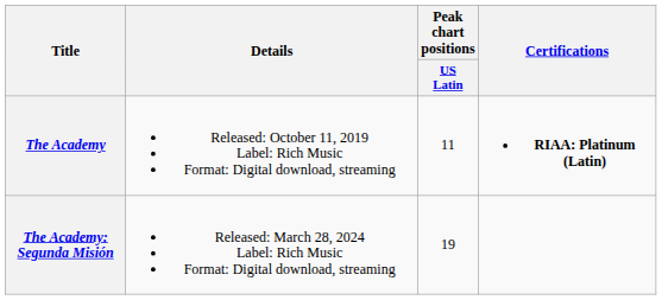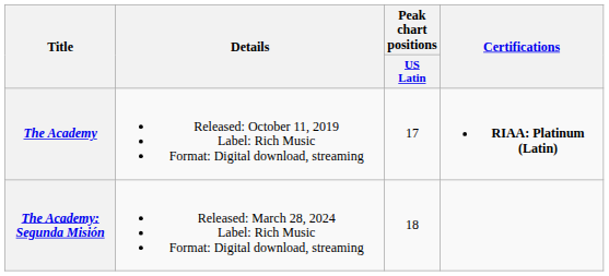The Academy | Peak chart positions / US Latin: 11 -> 17
The Academy: Segunda Misión | Peak chart positions / US Latin: 19 -> 18
